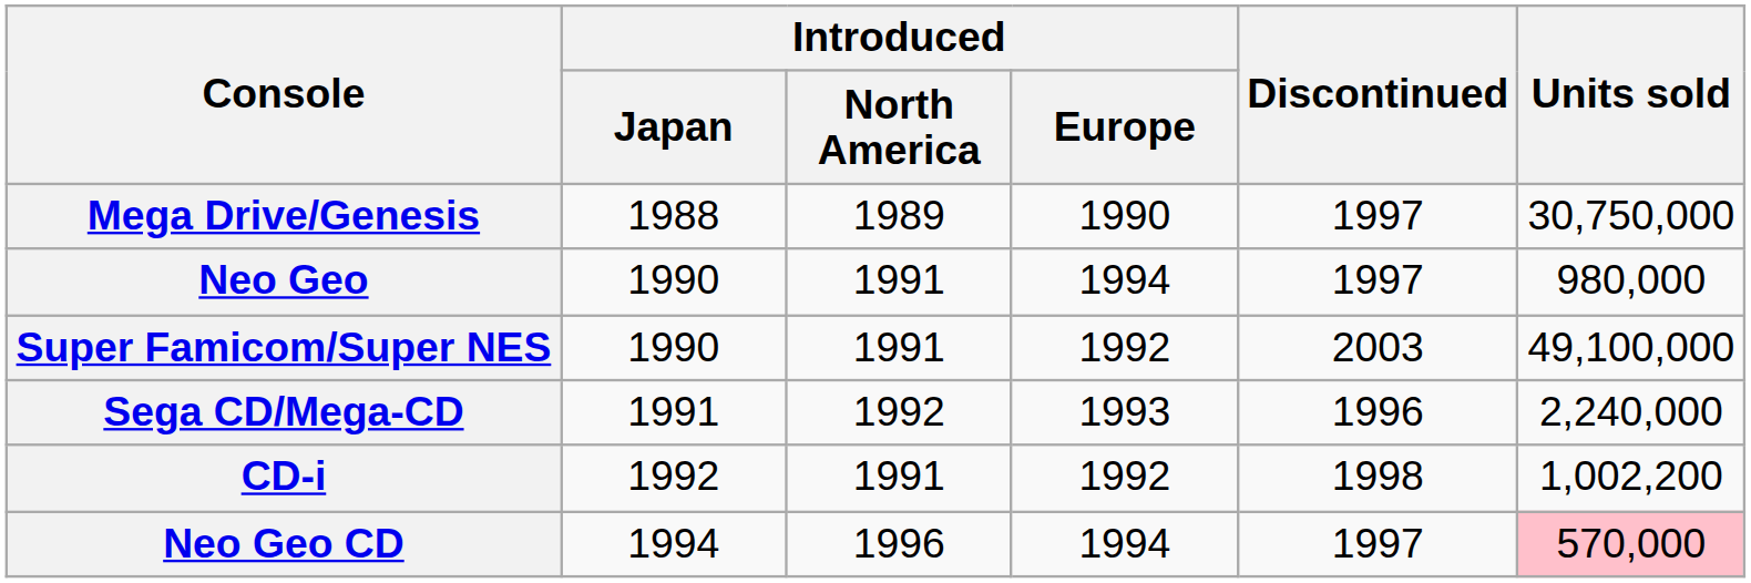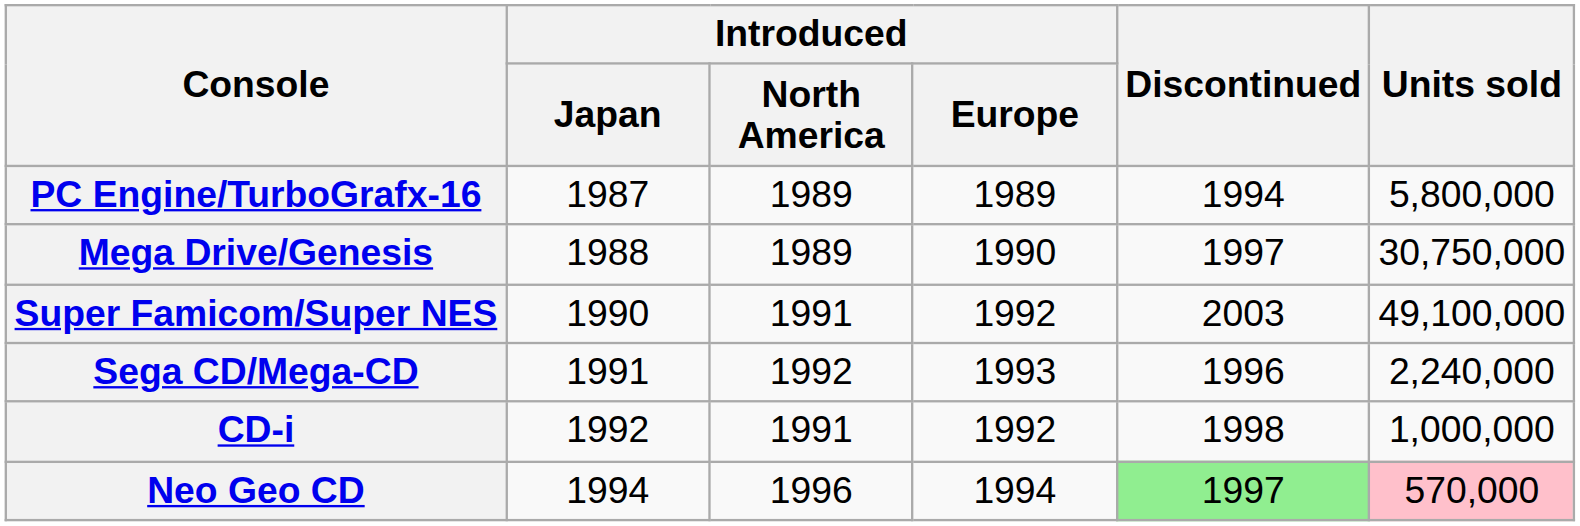+ row: PC Engine/TurboGrafx-16 | 1987 | 1989 | 1989 | 1994 | 5,800,000
- row: Neo Geo | 1990 | 1991 | 1994 | 1997 | 980,000
CD-i | Units sold: 1,002,200 -> 1,000,000
Neo Geo CD | Discontinued: no background -> lightgreen background
